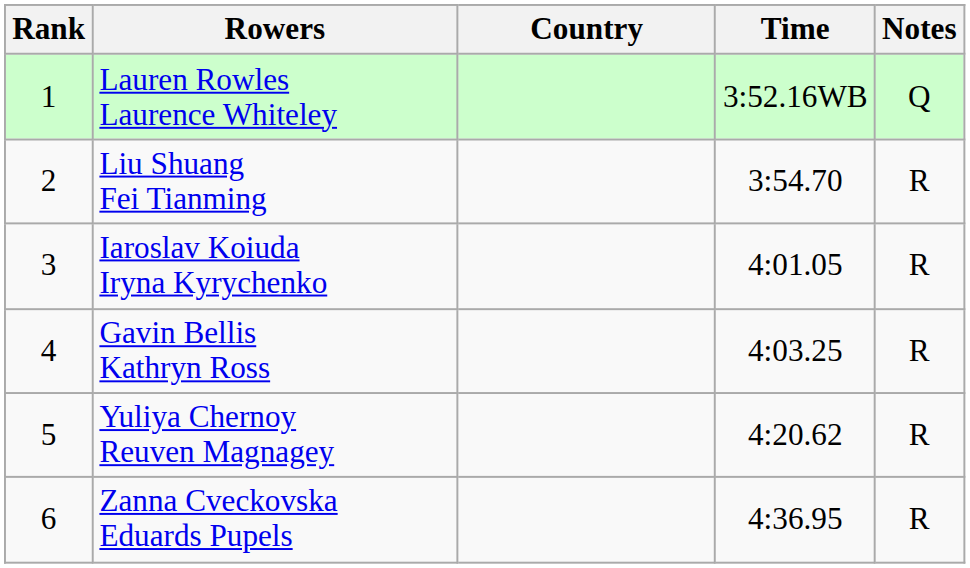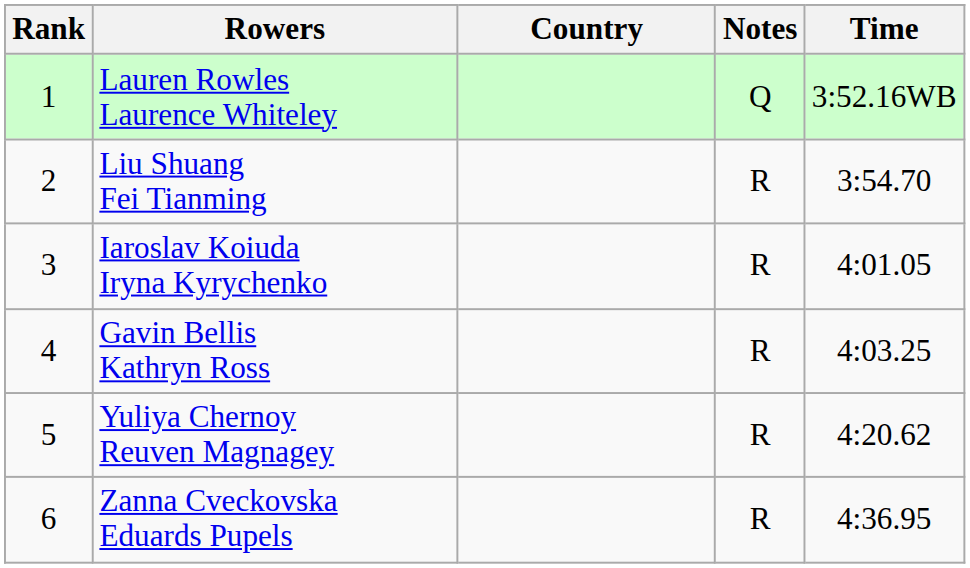columns swapped: Time <-> Notes
